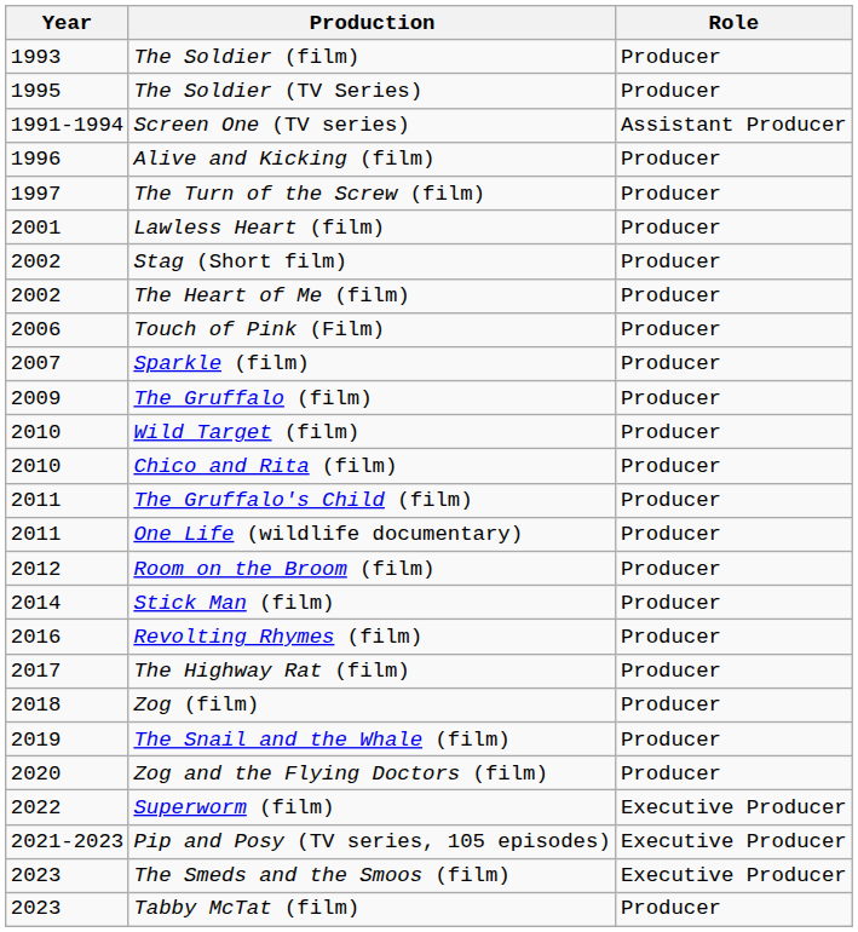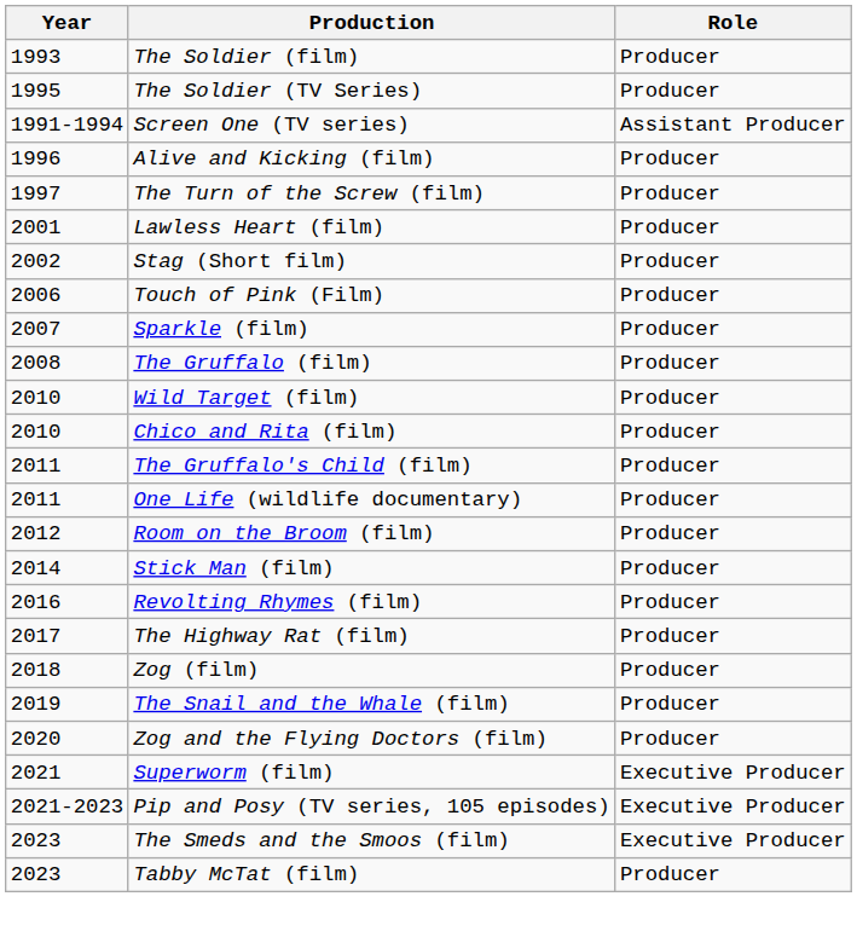- row: 2002 | The Heart of Me (film) | Producer
The Gruffalo (film) | Year: 2009 -> 2008
Superworm (film) | Year: 2022 -> 2021
